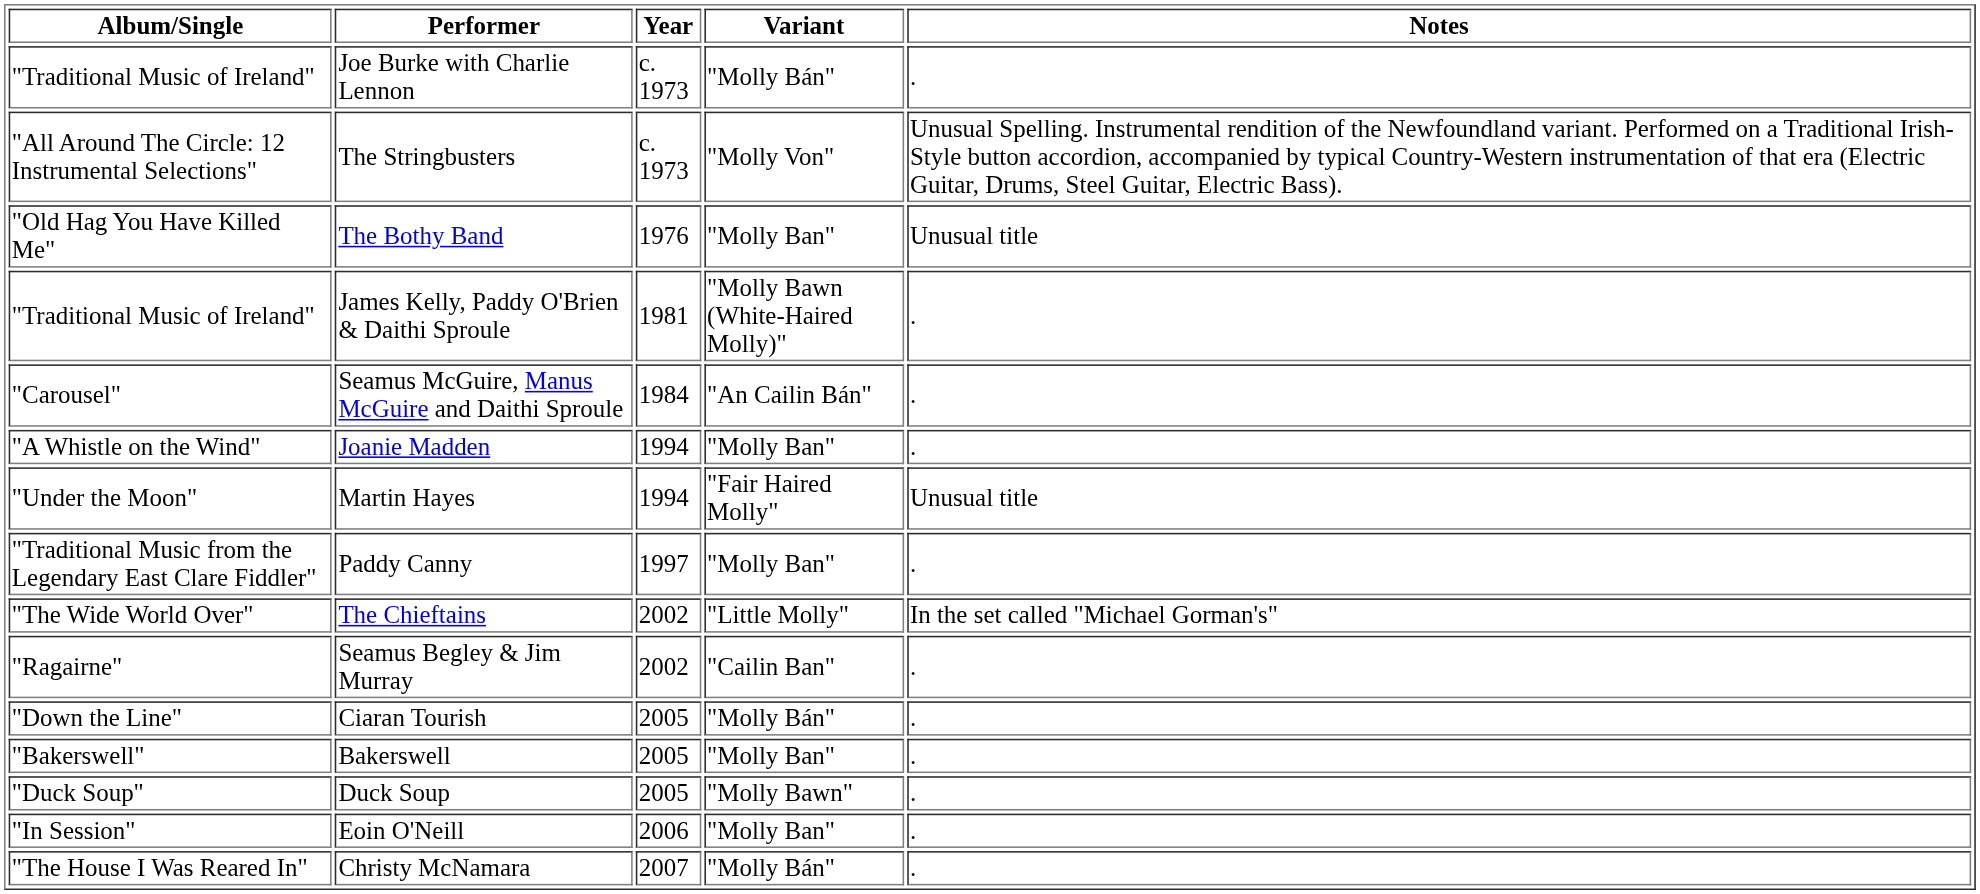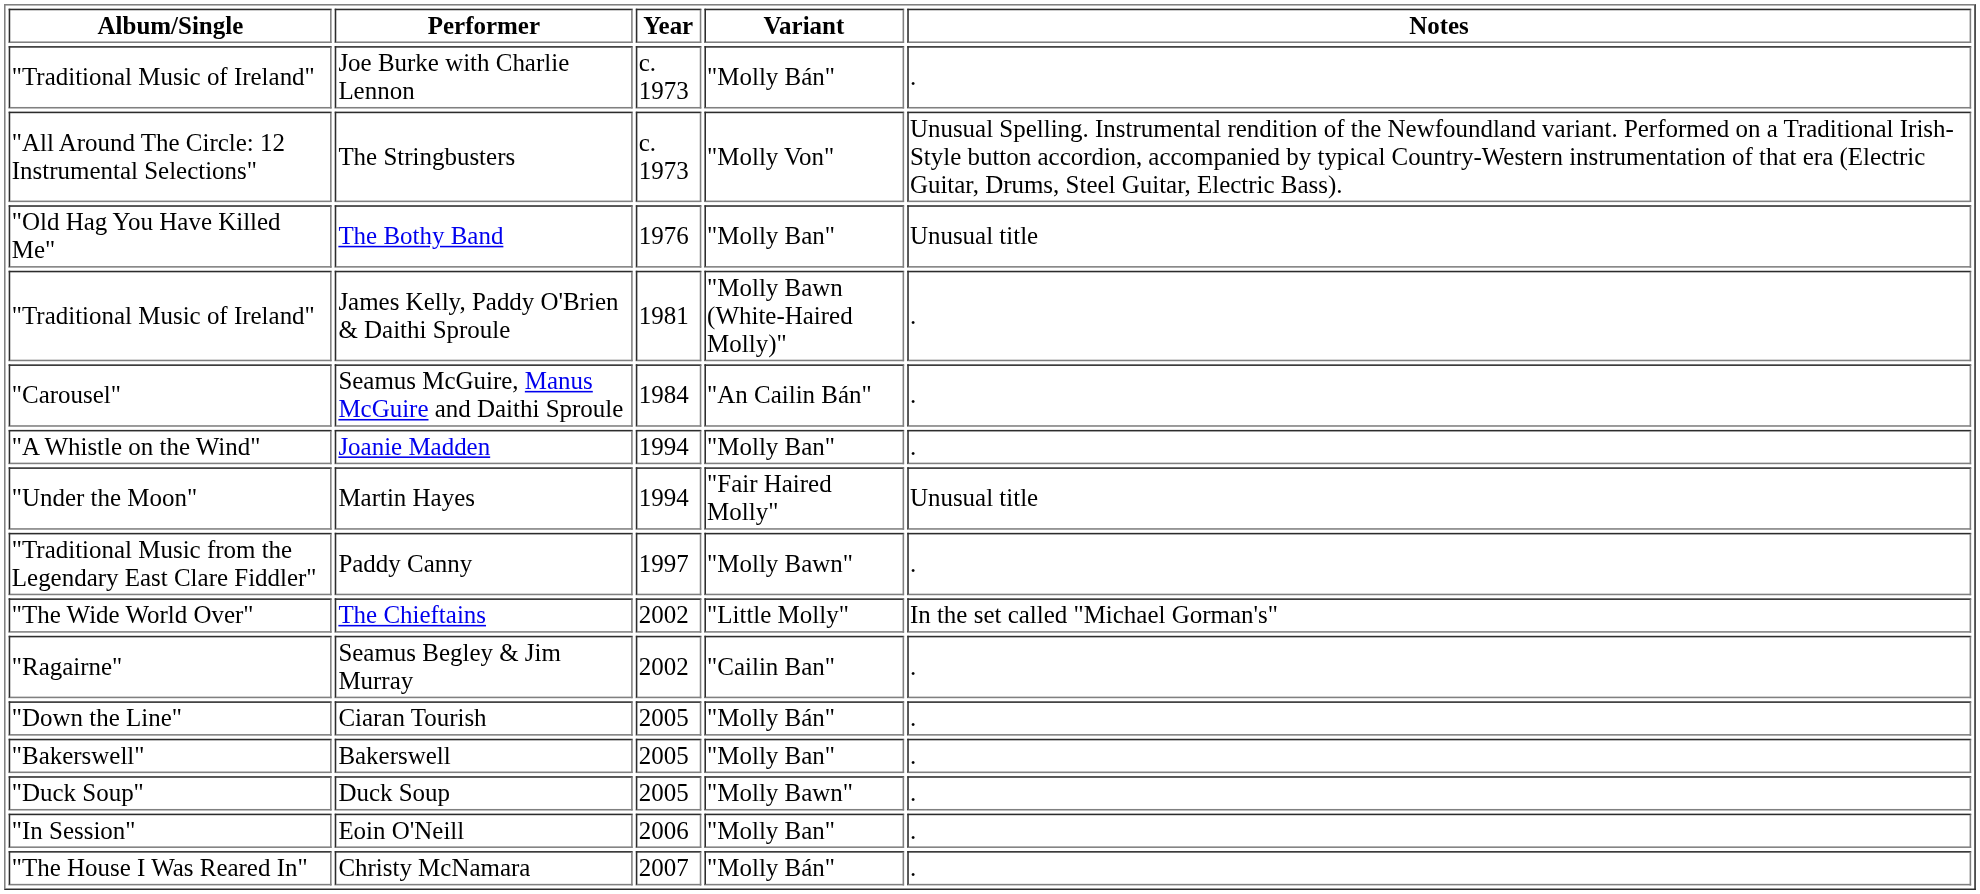Paddy Canny | Variant: "Molly Ban" -> "Molly Bawn"
